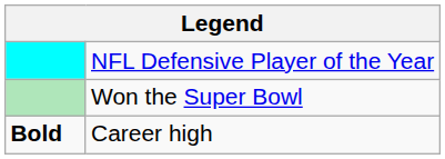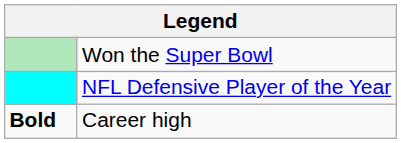rows swapped: NFL Defensive Player of the Year <-> Won the Super Bowl
